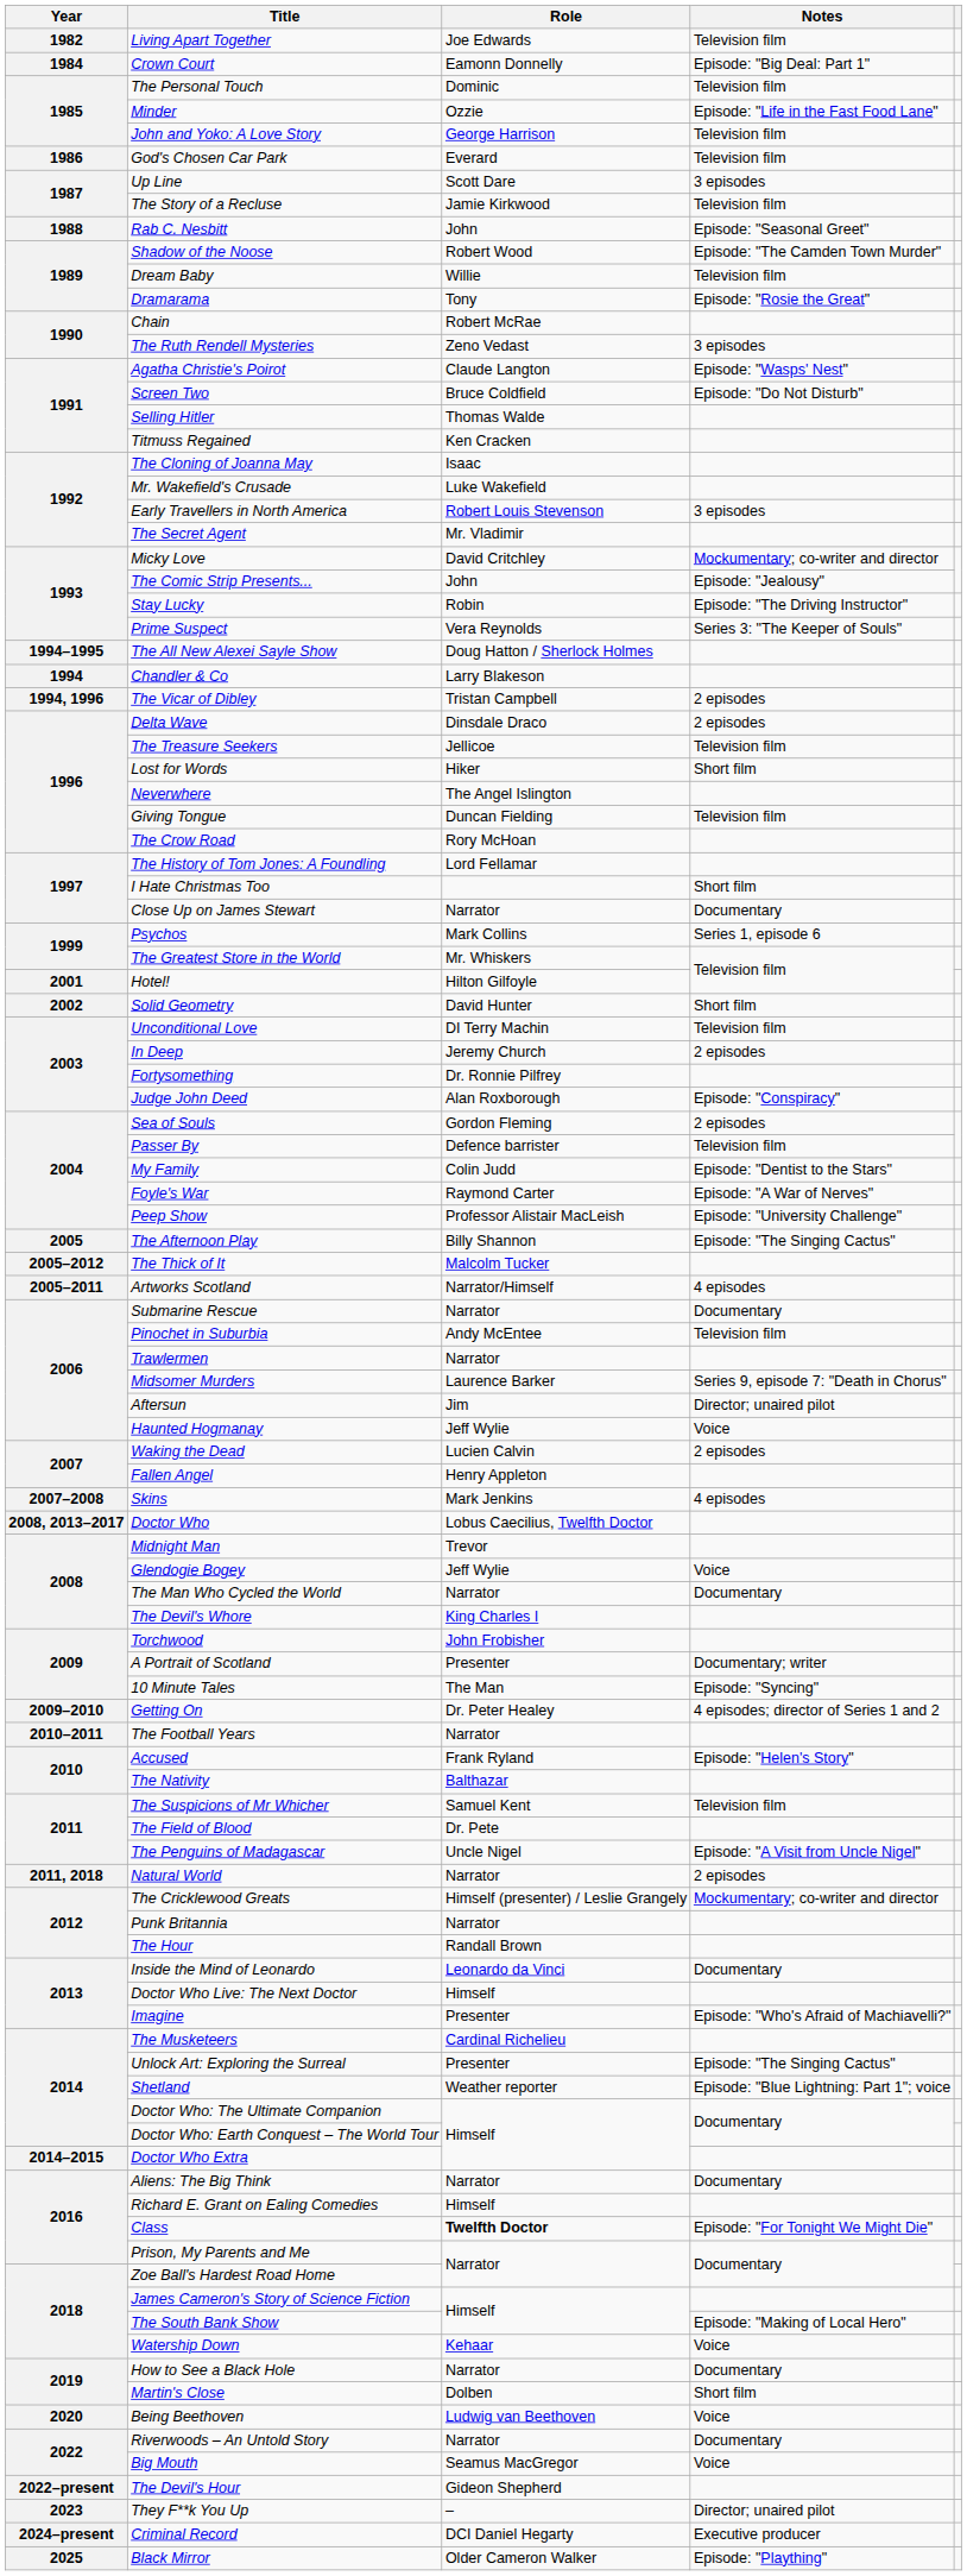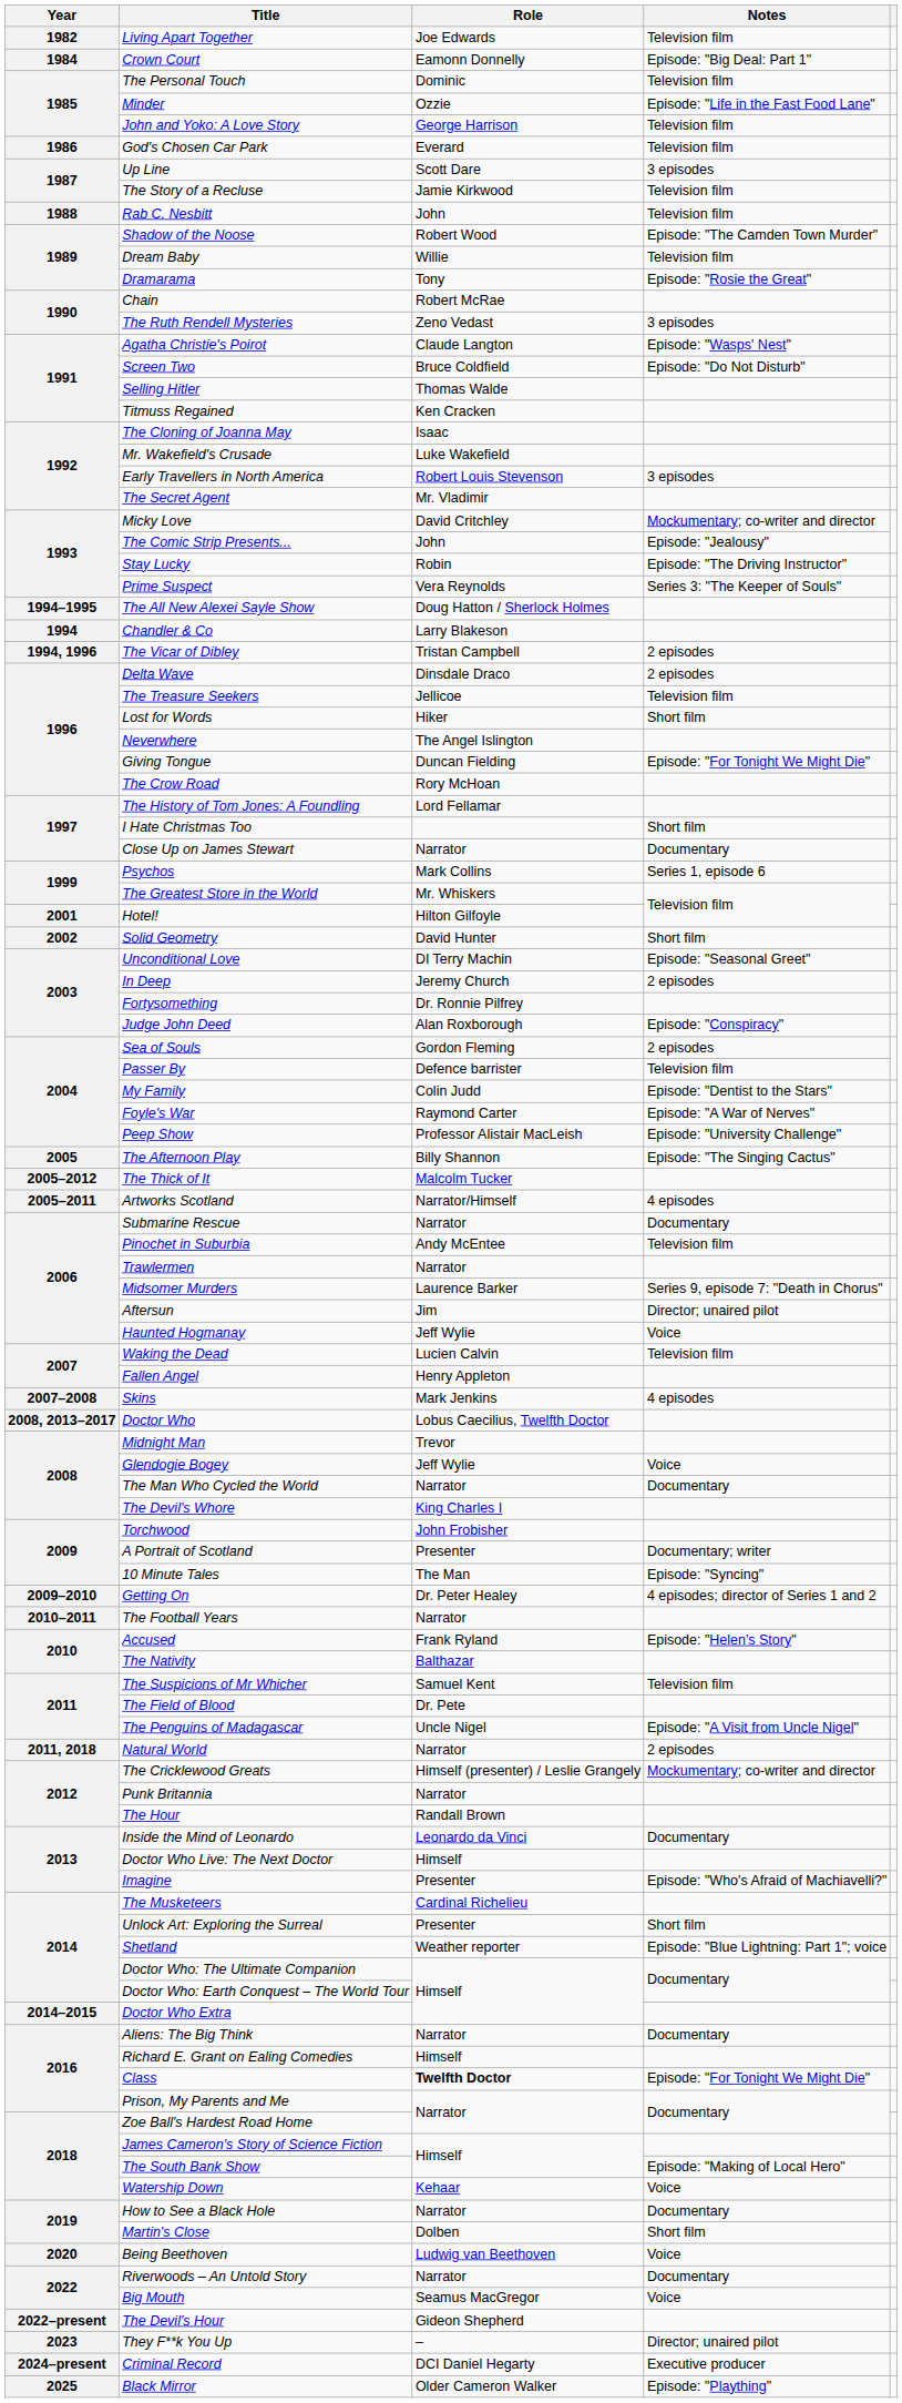Rab C. Nesbitt | Notes: Episode: "Seasonal Greet" -> Television film
Giving Tongue | Notes: Television film -> Episode: "For Tonight We Might Die"
Unconditional Love | Notes: Television film -> Episode: "Seasonal Greet"
Waking the Dead | Notes: 2 episodes -> Television film
Unlock Art: Exploring the Surreal | Notes: Episode: "The Singing Cactus" -> Short film
